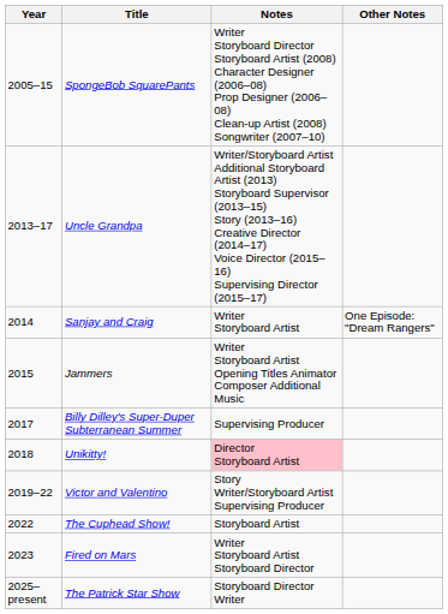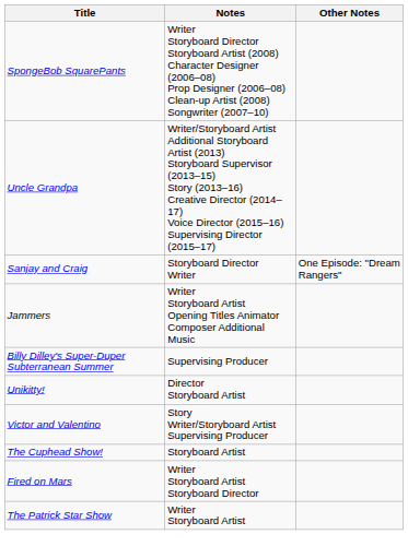- column: Year | 2005–15 | 2013–17 | 2014 | 2015 | 2017 | 2018 | 2019–22 | 2022 | 2023 | 2025–present
Sanjay and Craig | Notes: Writer Storyboard Artist -> Storyboard Director Writer
Unikitty! | Notes: pink background -> no background
The Patrick Star Show | Notes: Storyboard Director Writer -> Writer Storyboard Artist
